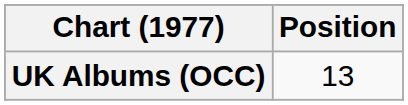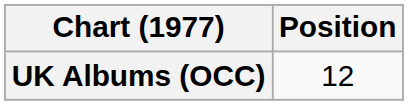UK Albums (OCC) | Position: 13 -> 12
